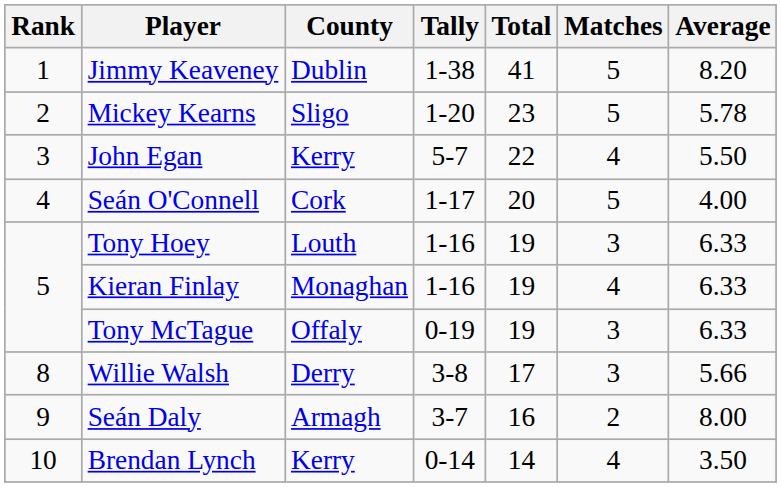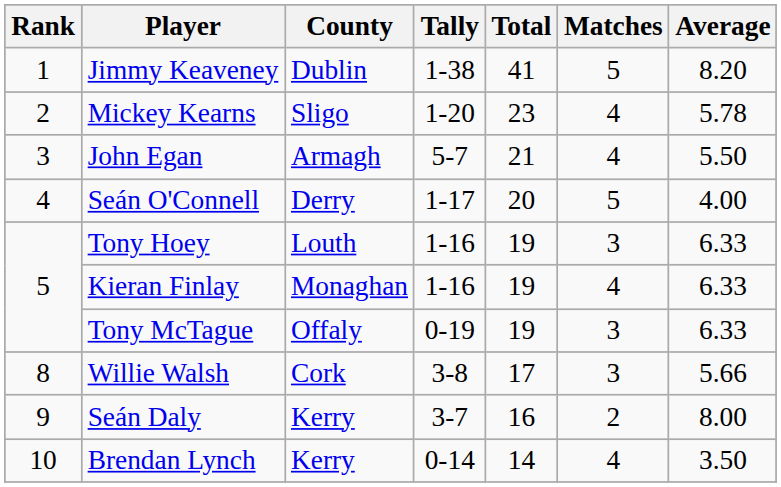Mickey Kearns | Matches: 5 -> 4
John Egan | County: Kerry -> Armagh
John Egan | Total: 22 -> 21
Seán O'Connell | County: Cork -> Derry
Willie Walsh | County: Derry -> Cork
Seán Daly | County: Armagh -> Kerry
